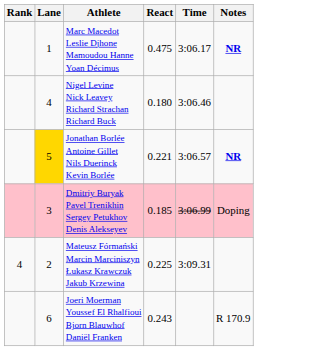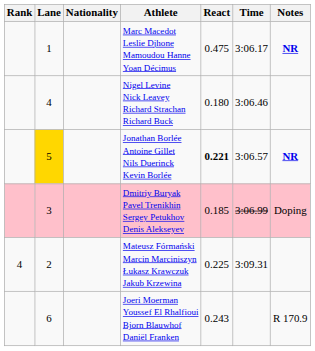+ column: Nationality
Jonathan Borlée Antoine Gillet Nils Duerinck Kevin Borlée | React: normal -> bold
